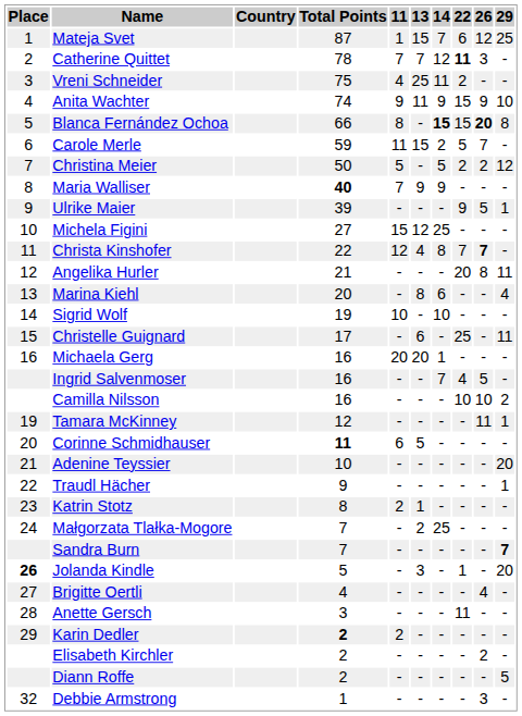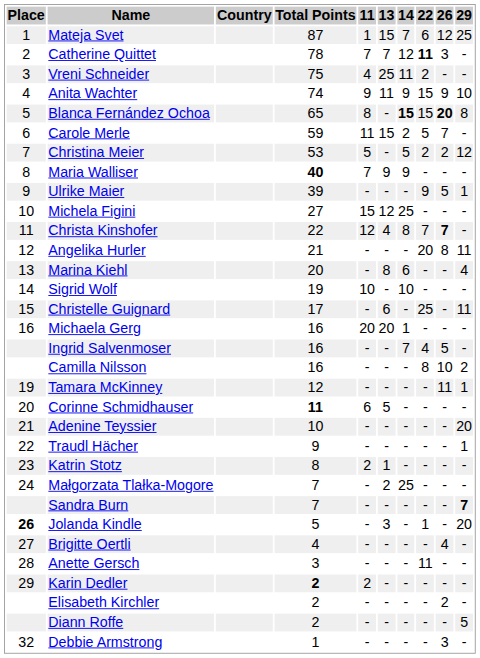Blanca Fernández Ochoa | Total Points: 66 -> 65
Christina Meier | Total Points: 50 -> 53
Camilla Nilsson | 22: 10 -> 8
